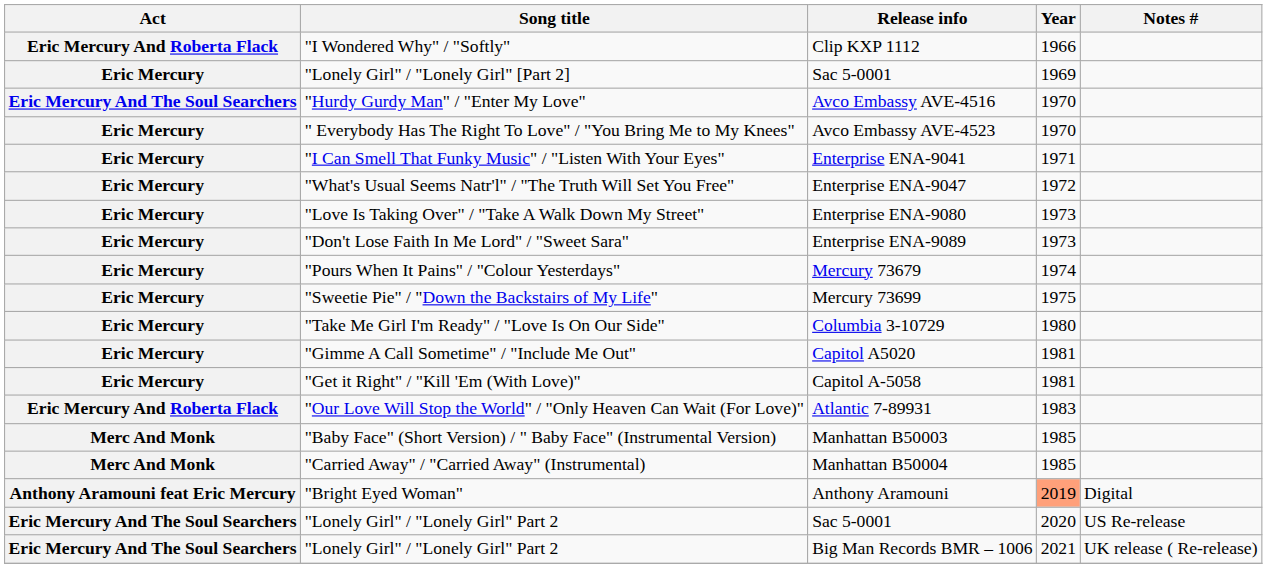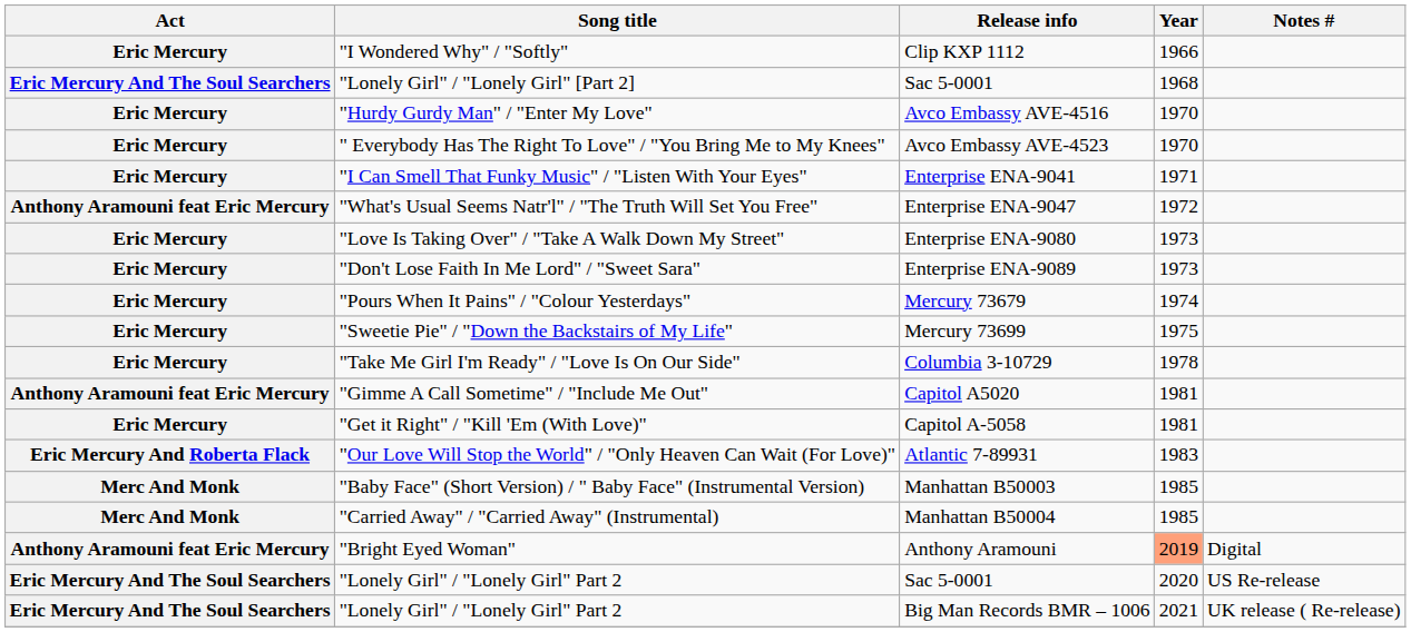"I Wondered Why" / "Softly" | Act: Eric Mercury And Roberta Flack -> Eric Mercury
"Lonely Girl" / "Lonely Girl" [Part 2] | Act: Eric Mercury -> Eric Mercury And The Soul Searchers
"Lonely Girl" / "Lonely Girl" [Part 2] | Year: 1969 -> 1968
"Hurdy Gurdy Man" / "Enter My Love" | Act: Eric Mercury And The Soul Searchers -> Eric Mercury
"What's Usual Seems Natr'l" / "The Truth Will Set You Free" | Act: Eric Mercury -> Anthony Aramouni feat Eric Mercury
"Take Me Girl I'm Ready" / "Love Is On Our Side" | Year: 1980 -> 1978
"Gimme A Call Sometime" / "Include Me Out" | Act: Eric Mercury -> Anthony Aramouni feat Eric Mercury
